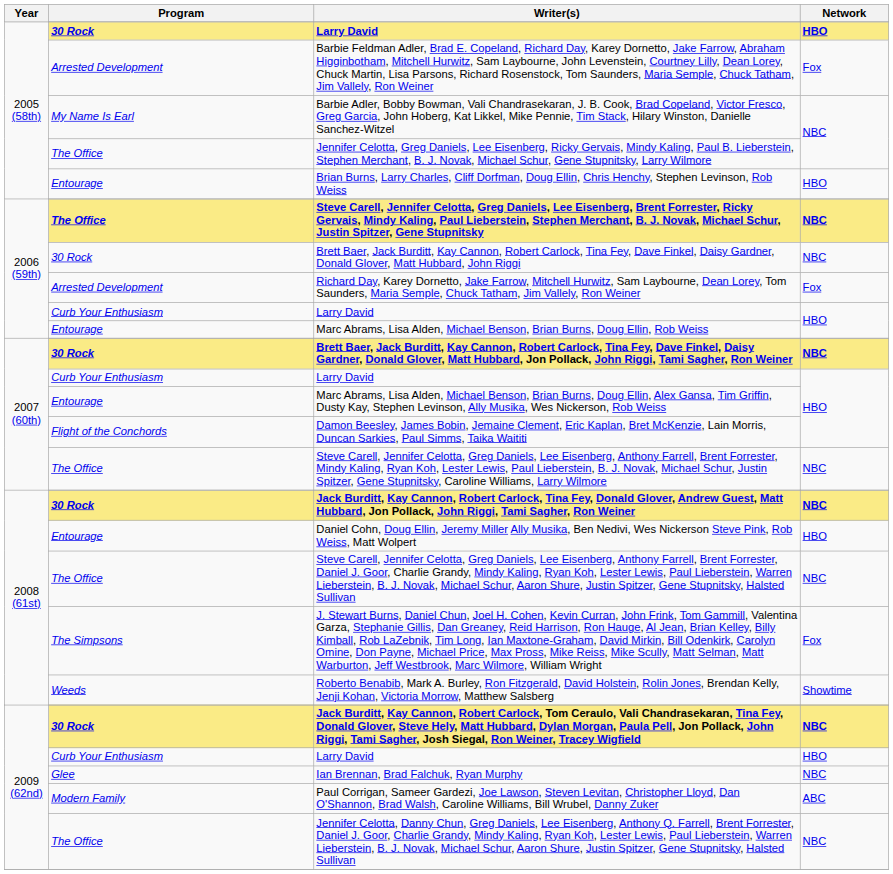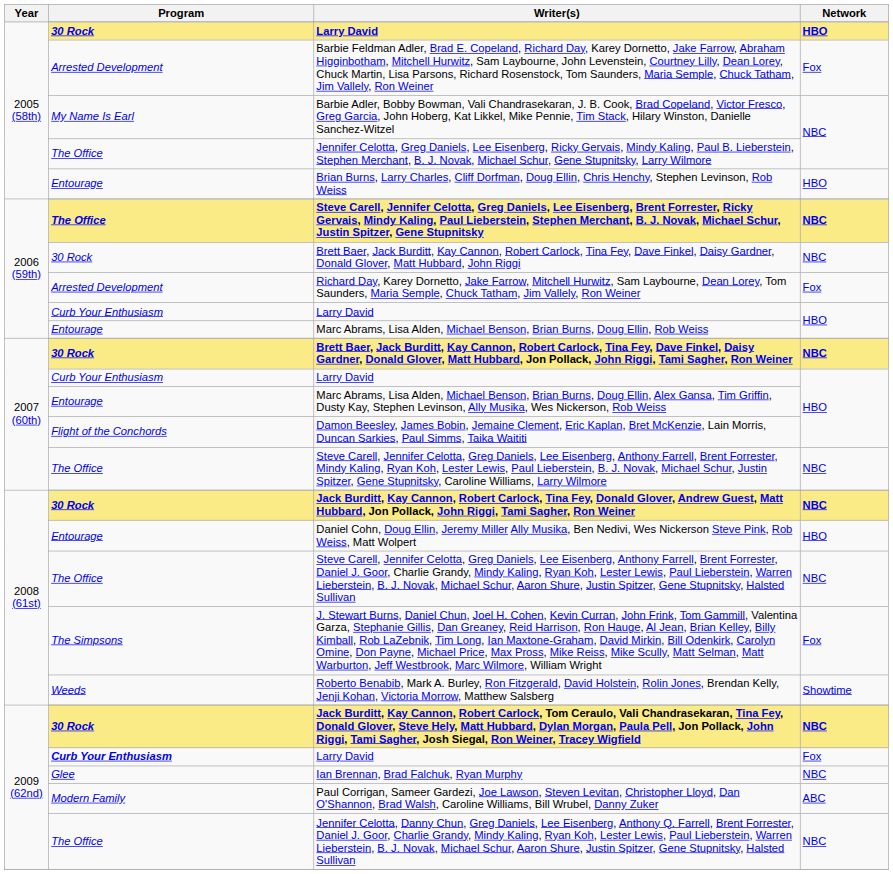2009 (62nd) / Larry David | Program: normal -> bold
2009 (62nd) / Larry David | Network: HBO -> Fox
